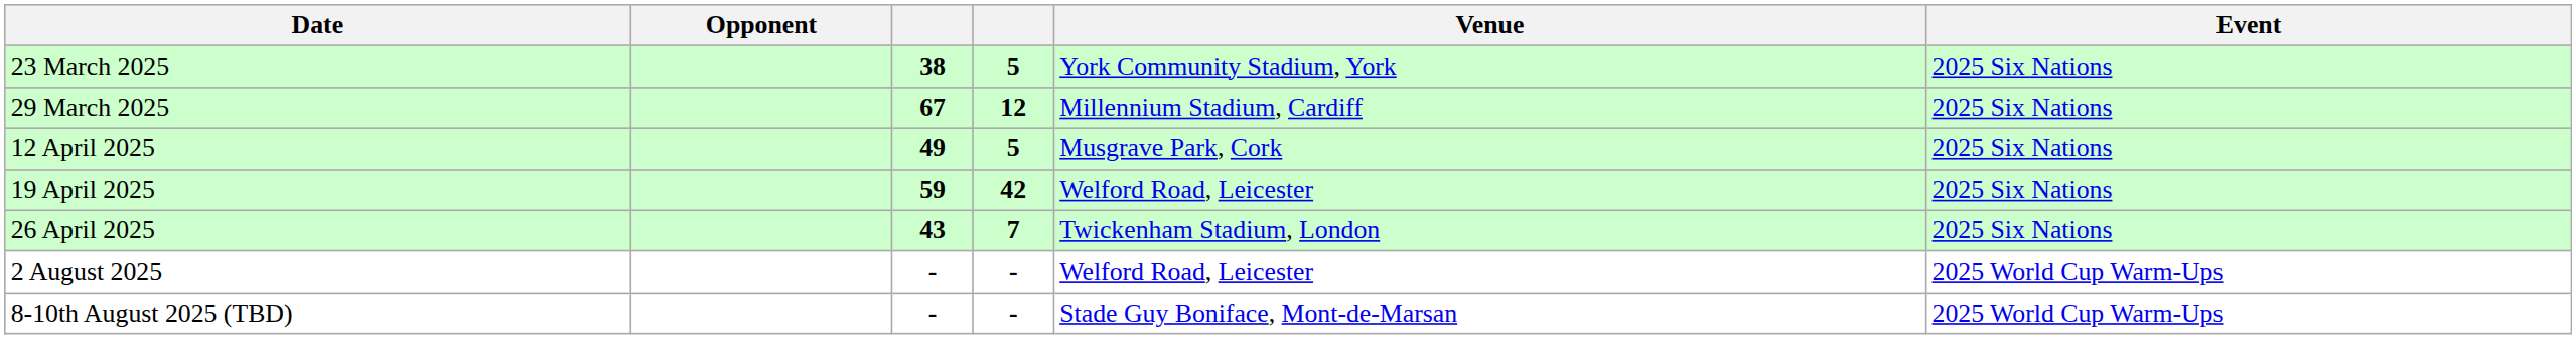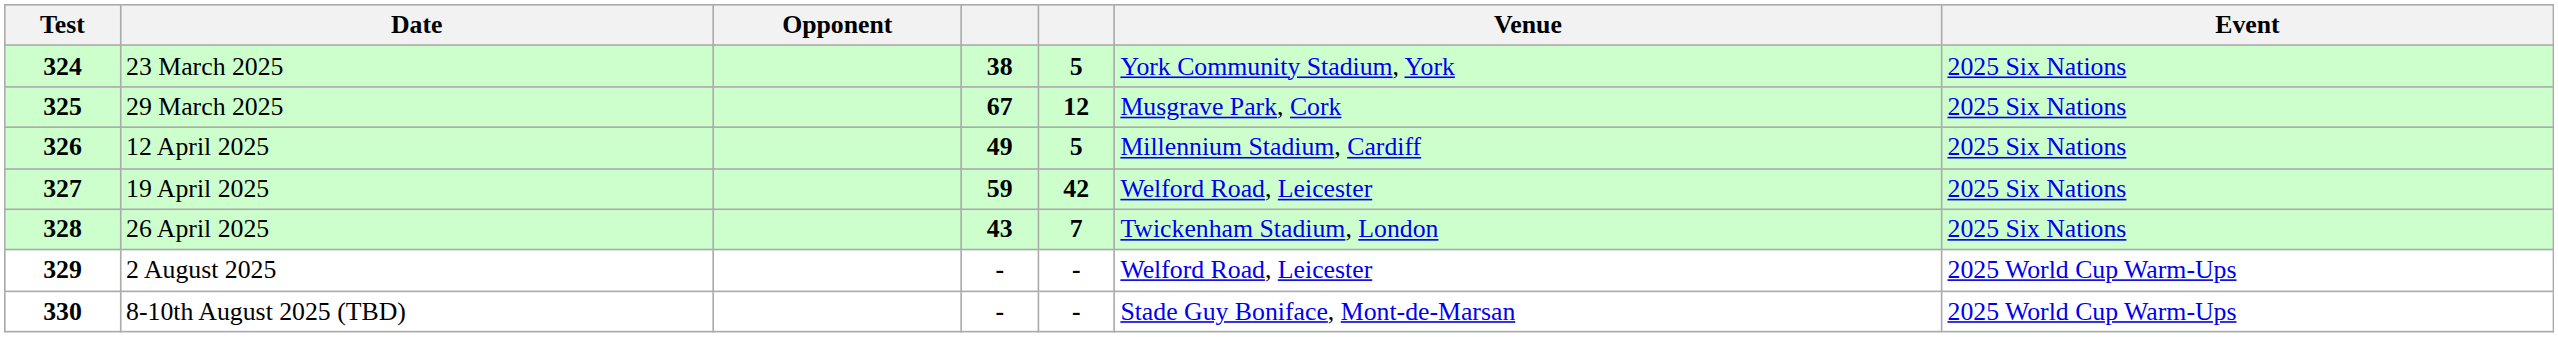+ column: Test | 324 | 325 | 326 | 327 | 328 | 329 | 330
29 March 2025 | Venue: Millennium Stadium, Cardiff -> Musgrave Park, Cork
12 April 2025 | Venue: Musgrave Park, Cork -> Millennium Stadium, Cardiff
